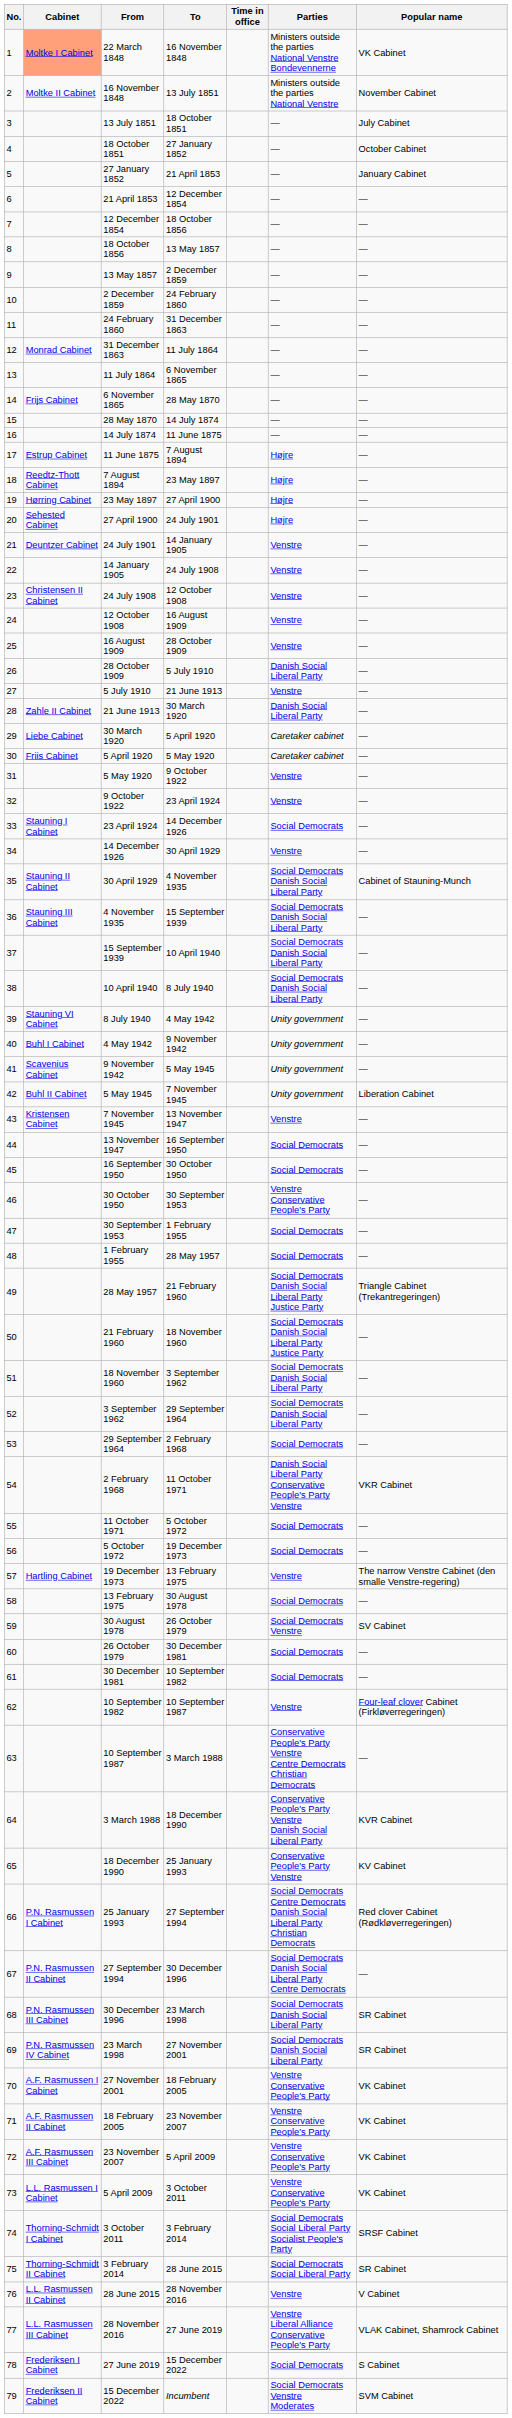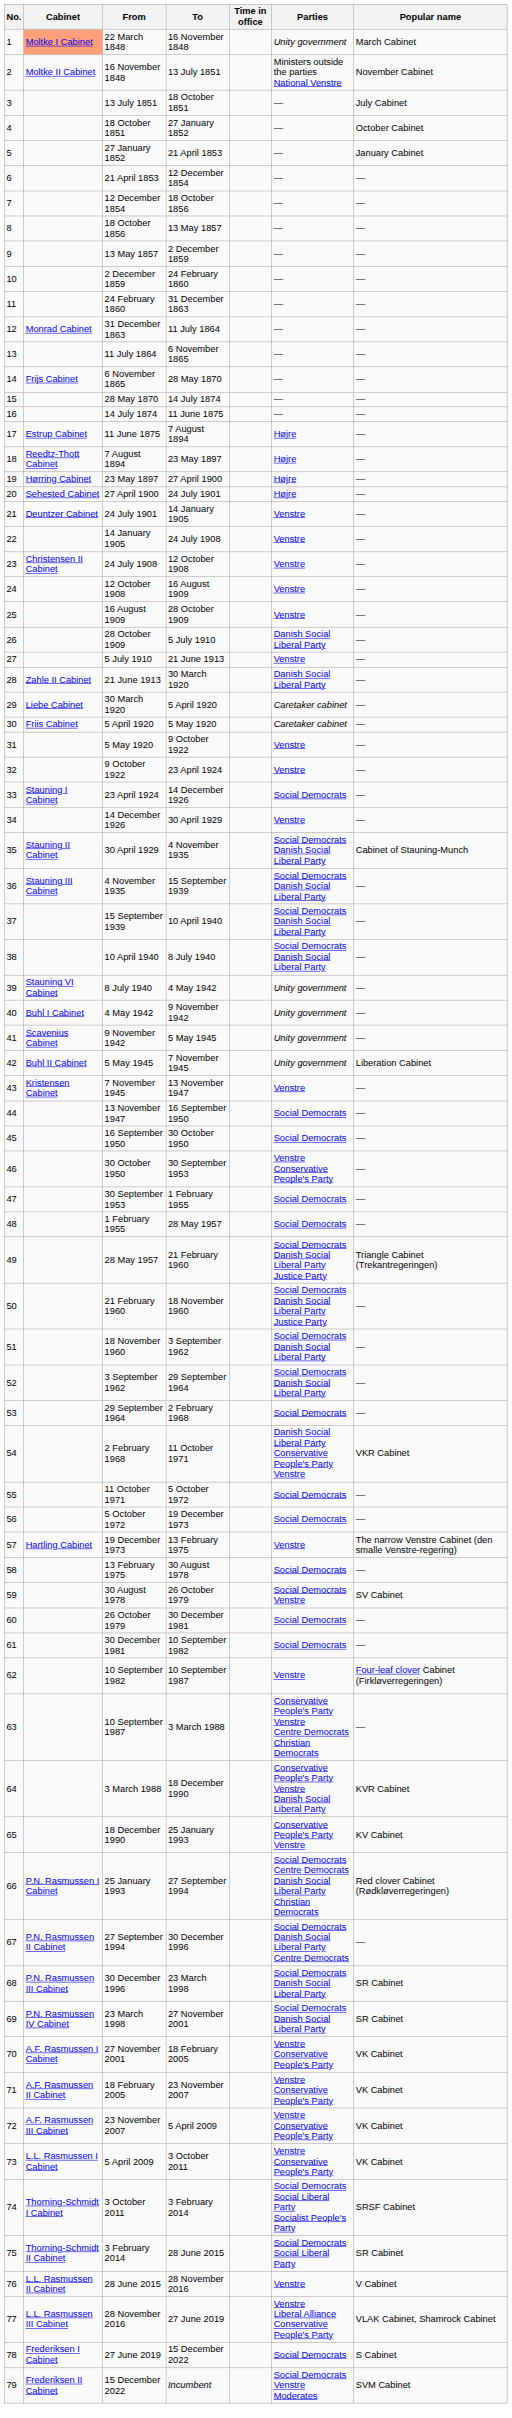22 March 1848 | Parties: Ministers outside the parties National Venstre Bondevennerne -> Unity government
22 March 1848 | Popular name: VK Cabinet -> March Cabinet
